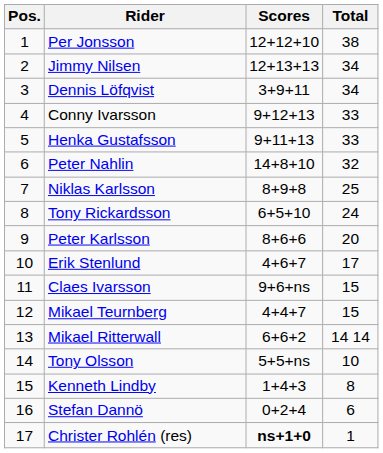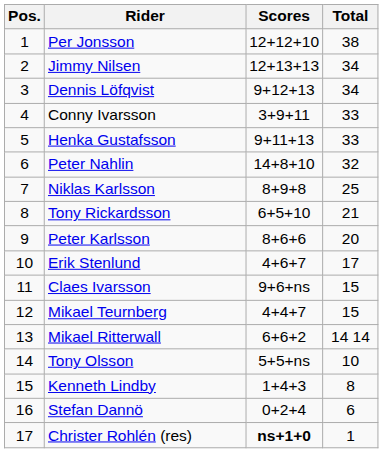Dennis Löfqvist | Scores: 3+9+11 -> 9+12+13
Conny Ivarsson | Scores: 9+12+13 -> 3+9+11
Tony Rickardsson | Total: 24 -> 21
